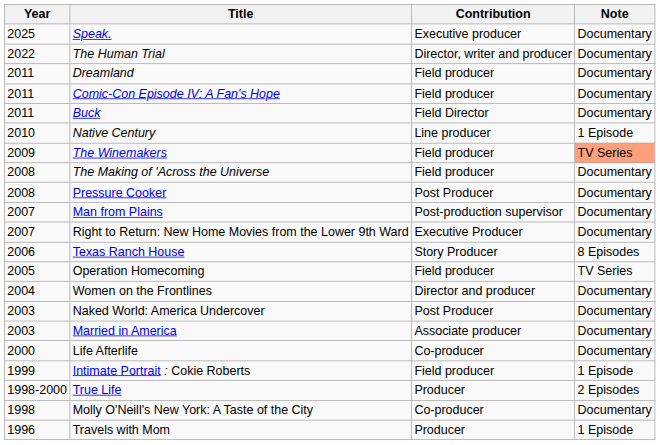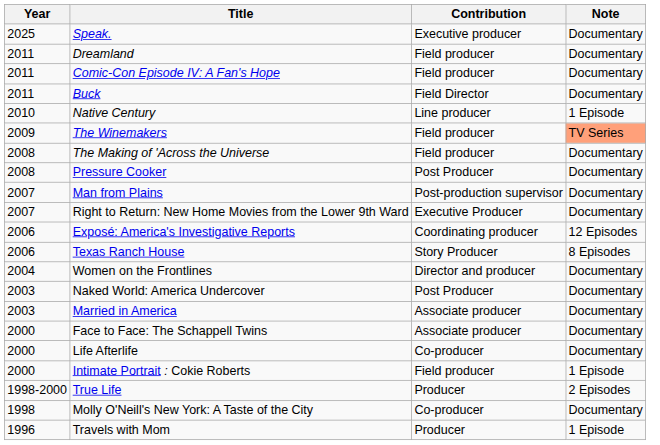- row: 2022 | The Human Trial | Director, writer and producer | Documentary
+ row: 2006 | Exposé: America's Investigative Reports | Coordinating producer | 12 Episodes
- row: 2005 | Operation Homecoming | Field producer | TV Series
+ row: 2000 | Face to Face: The Schappell Twins | Associate producer | Documentary
Intimate Portrait : Cokie Roberts | Year: 1999 -> 2000
